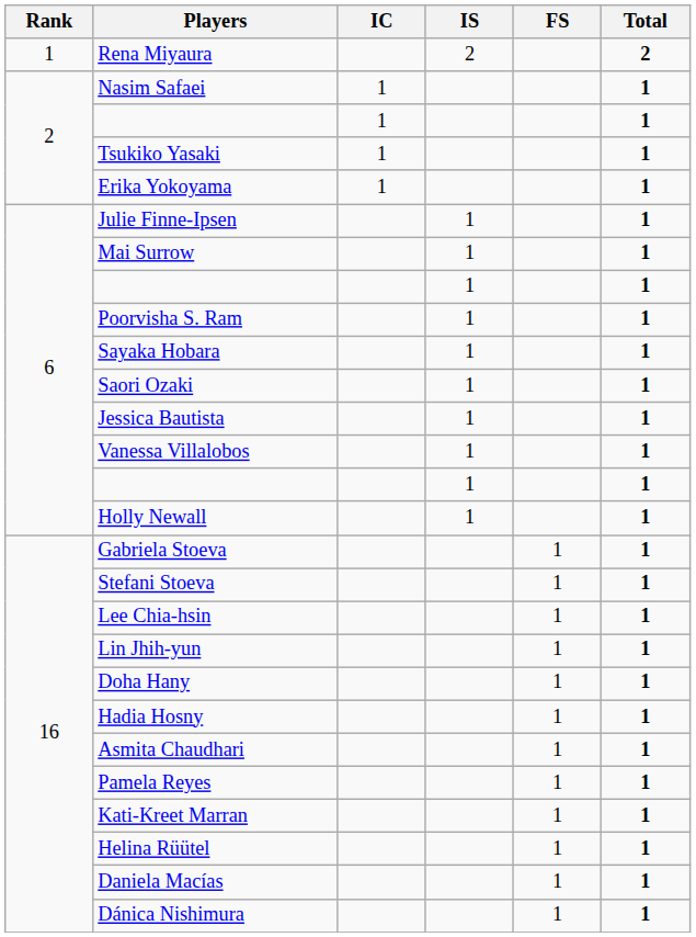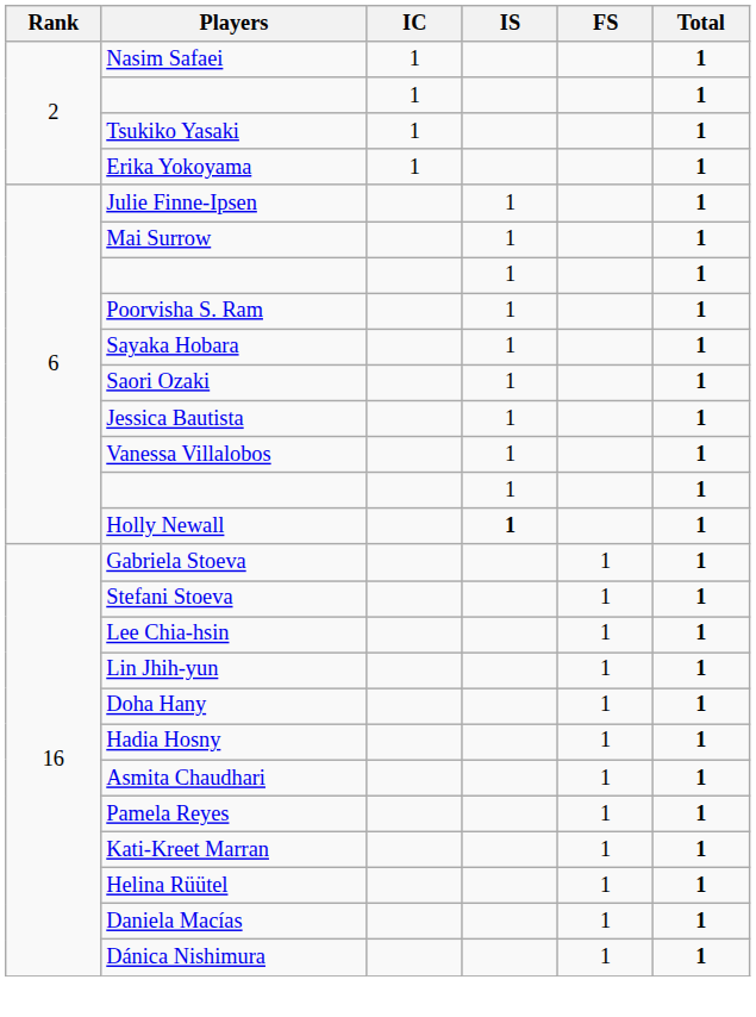- row: 1 | Rena Miyaura | 2 | 2
Holly Newall | IS: normal -> bold
